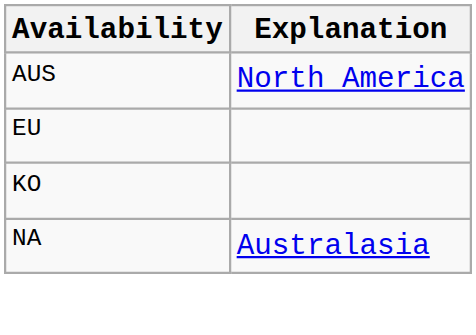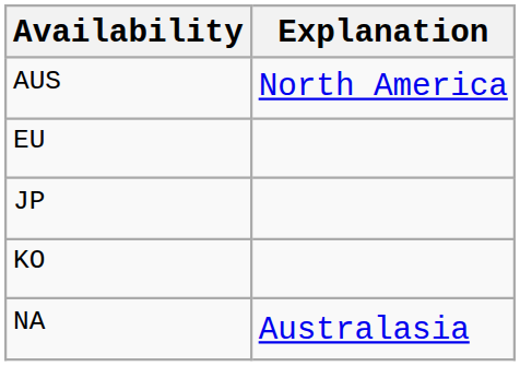+ row: JP
